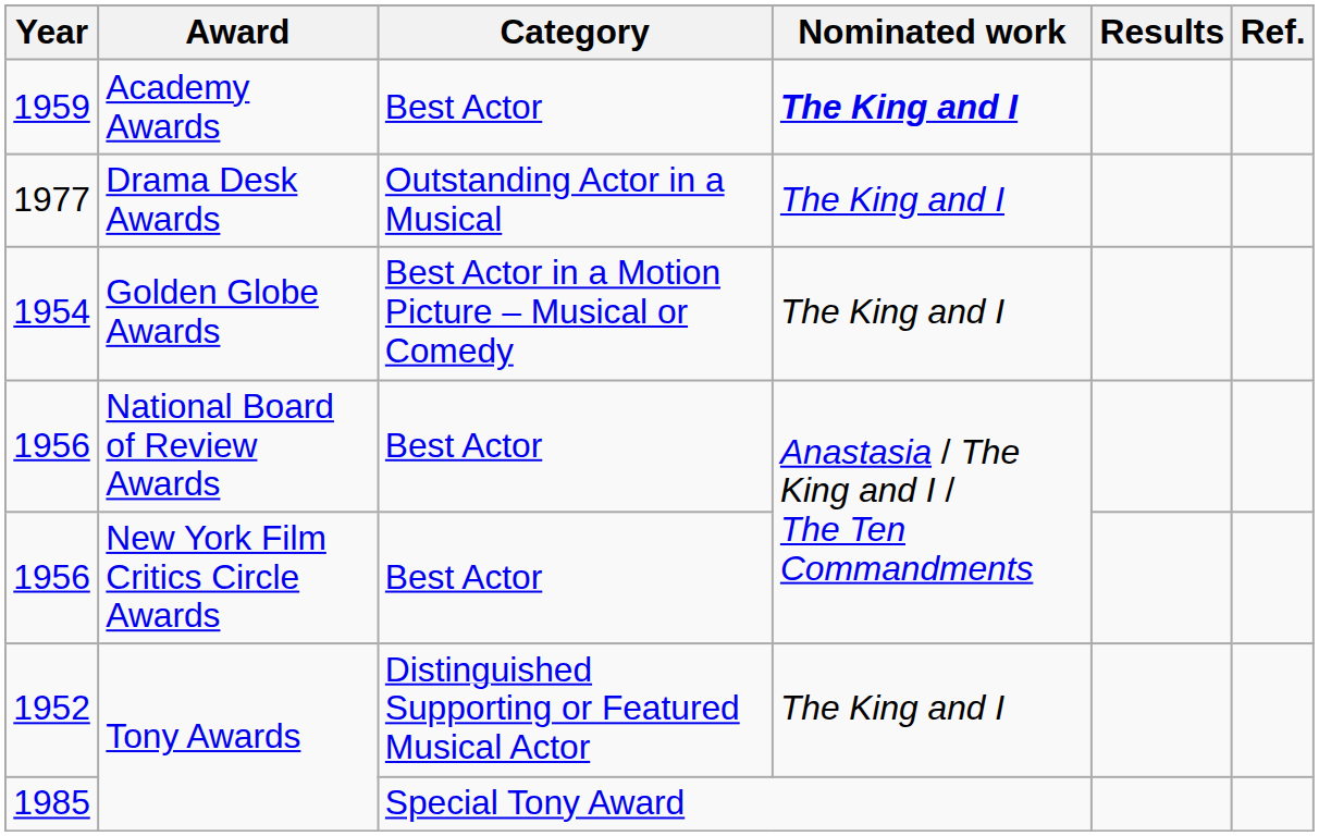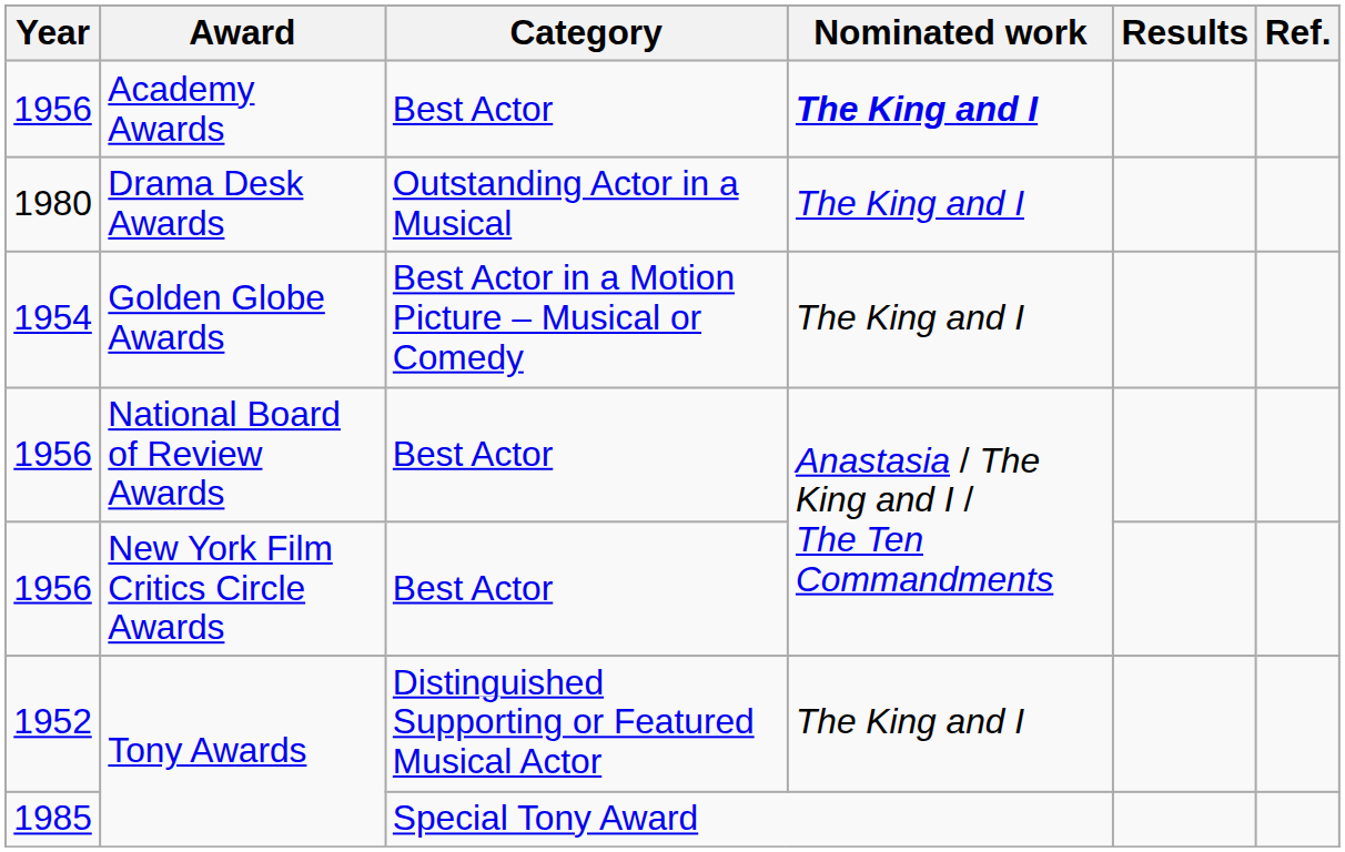Academy Awards | Year: 1959 -> 1956
Drama Desk Awards | Year: 1977 -> 1980
